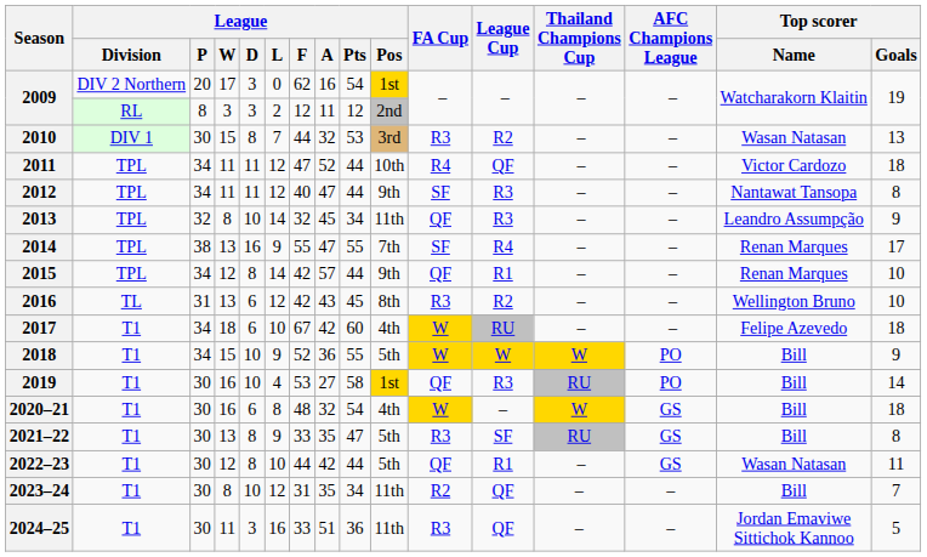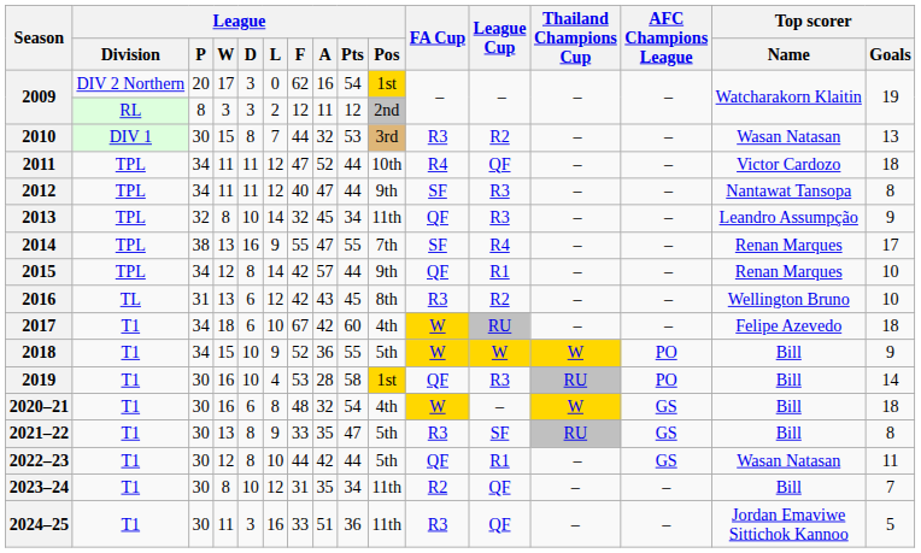2019 | League / A: 27 -> 28
